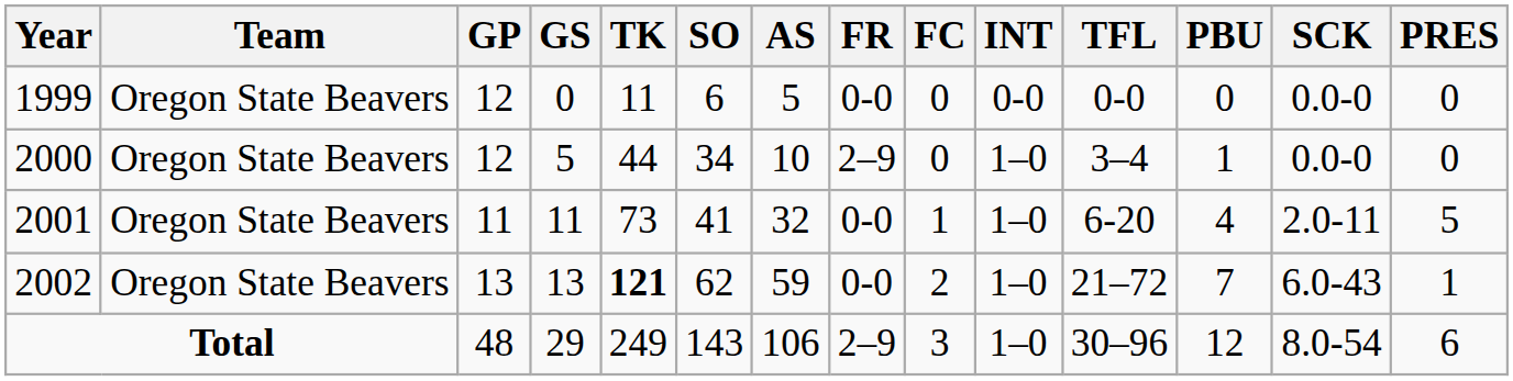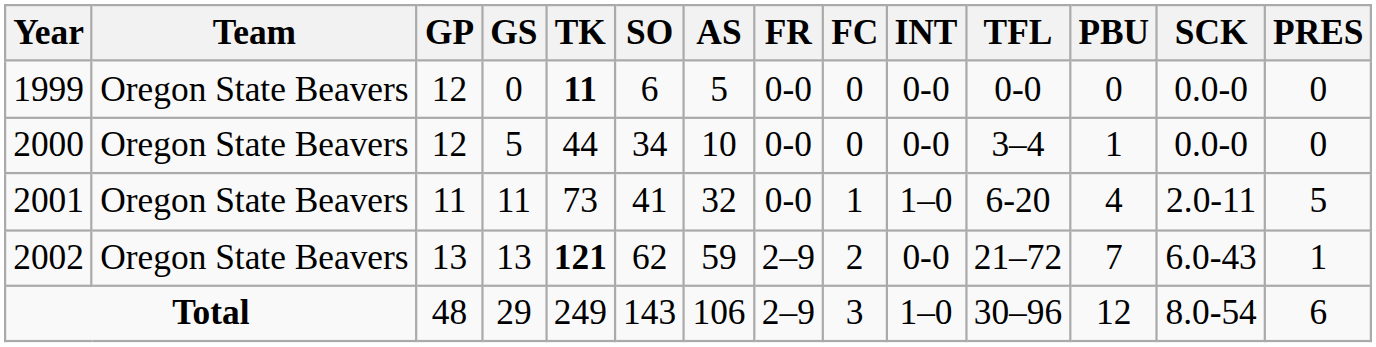1999 | TK: normal -> bold
2000 | FR: 2–9 -> 0-0
2000 | INT: 1–0 -> 0-0
2002 | FR: 0-0 -> 2–9
2002 | INT: 1–0 -> 0-0
